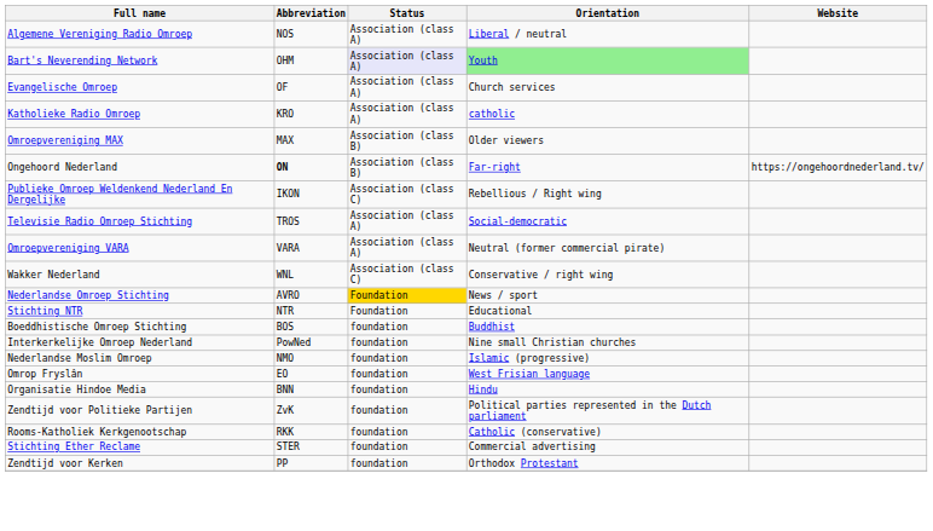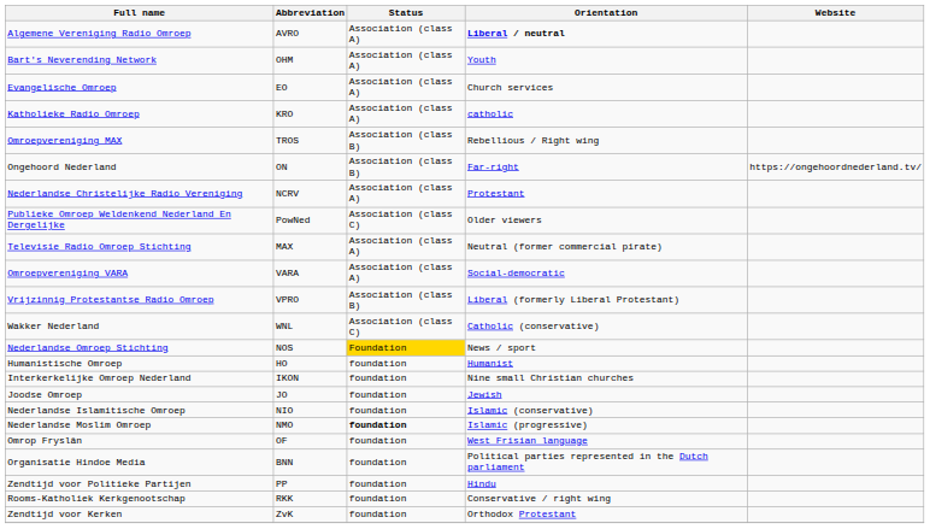Algemene Vereniging Radio Omroep | Abbreviation: NOS -> AVRO
Algemene Vereniging Radio Omroep | Orientation: normal -> bold
Bart's Neverending Network | Status: lavender background -> no background
Bart's Neverending Network | Orientation: lightgreen background -> no background
Evangelische Omroep | Abbreviation: OF -> EO
Omroepvereniging MAX | Abbreviation: MAX -> TROS
Omroepvereniging MAX | Orientation: Older viewers -> Rebellious / Right wing
Ongehoord Nederland | Abbreviation: bold -> normal
+ row: Nederlandse Christelijke Radio Vereniging | NCRV | Association (class A) | Protestant
Publieke Omroep Weldenkend Nederland En Dergelijke | Abbreviation: IKON -> PowNed
Publieke Omroep Weldenkend Nederland En Dergelijke | Orientation: Rebellious / Right wing -> Older viewers
Televisie Radio Omroep Stichting | Abbreviation: TROS -> MAX
Televisie Radio Omroep Stichting | Orientation: Social-democratic -> Neutral (former commercial pirate)
Omroepvereniging VARA | Orientation: Neutral (former commercial pirate) -> Social-democratic
+ row: Vrijzinnig Protestantse Radio Omroep | VPRO | Association (class B) | Liberal (formerly Liberal Protestant)
Wakker Nederland | Orientation: Conservative / right wing -> Catholic (conservative)
Nederlandse Omroep Stichting | Abbreviation: AVRO -> NOS
- row: Stichting NTR | NTR | Foundation | Educational
- row: Boeddhistische Omroep Stichting | BOS | foundation | Buddhist
+ row: Humanistische Omroep | HO | foundation | Humanist
Interkerkelijke Omroep Nederland | Abbreviation: PowNed -> IKON
+ row: Joodse Omroep | JO | foundation | Jewish
+ row: Nederlandse Islamitische Omroep | NIO | foundation | Islamic (conservative)
Nederlandse Moslim Omroep | Status: normal -> bold
Omrop Fryslân | Abbreviation: EO -> OF
Organisatie Hindoe Media | Orientation: Hindu -> Political parties represented in the Dutch parliament
Zendtijd voor Politieke Partijen | Abbreviation: ZvK -> PP
Zendtijd voor Politieke Partijen | Orientation: Political parties represented in the Dutch parliament -> Hindu
Rooms-Katholiek Kerkgenootschap | Orientation: Catholic (conservative) -> Conservative / right wing
- row: Stichting Ether Reclame | STER | foundation | Commercial advertising
Zendtijd voor Kerken | Abbreviation: PP -> ZvK
